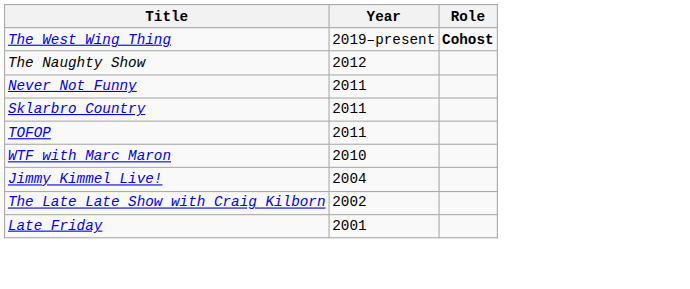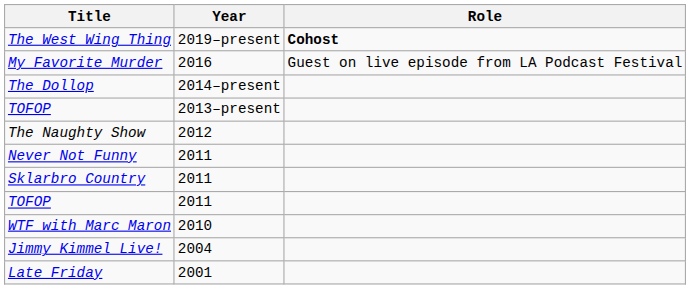+ row: My Favorite Murder | 2016 | Guest on live episode from LA Podcast Festival
+ row: The Dollop | 2014–present
+ row: TOFOP | 2013–present
- row: The Late Late Show with Craig Kilborn | 2002
